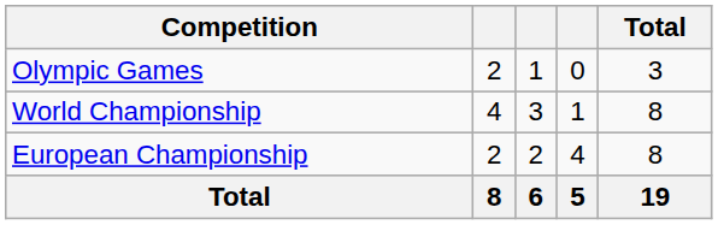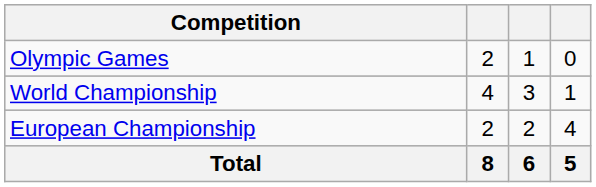- column: Total | 3 | 8 | 8 | 19
